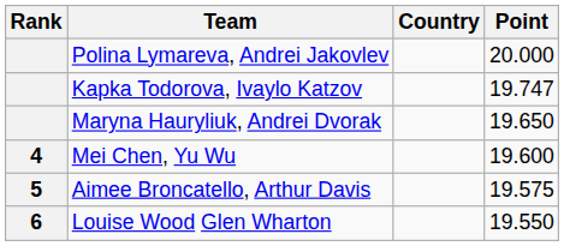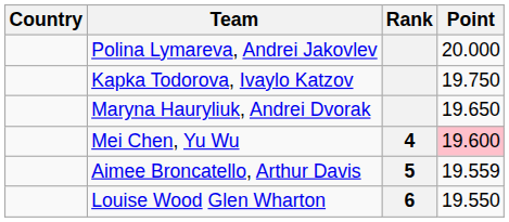columns swapped: Rank <-> Country
Kapka Todorova, Ivaylo Katzov | Point: 19.747 -> 19.750
Mei Chen, Yu Wu | Point: no background -> pink background
Aimee Broncatello, Arthur Davis | Point: 19.575 -> 19.559
